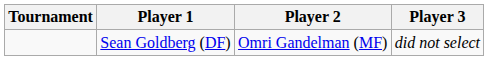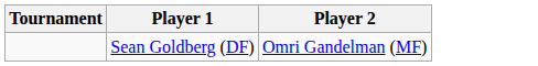- column: Player 3 | did not select
